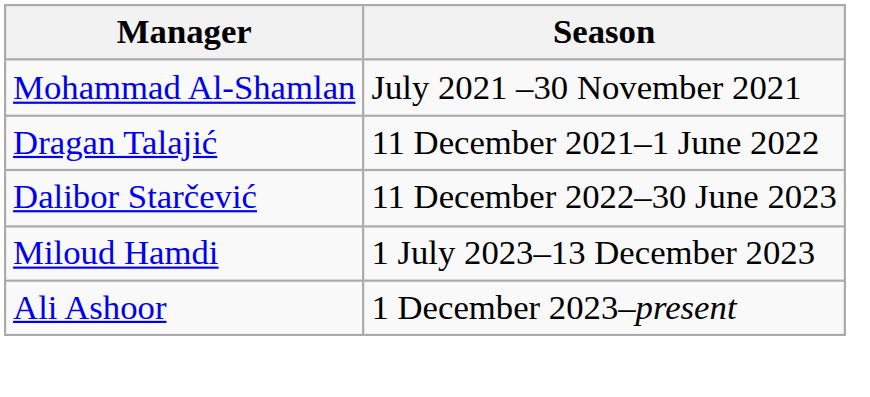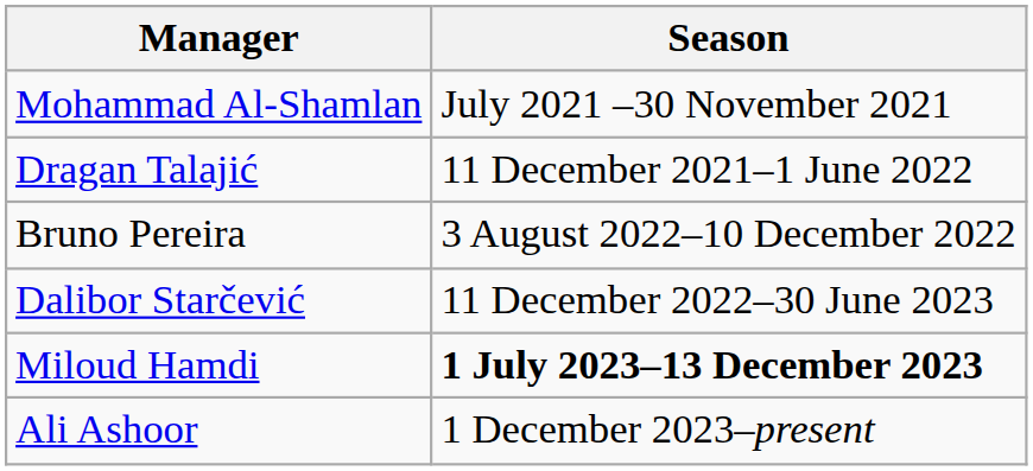+ row: Bruno Pereira | 3 August 2022–10 December 2022
Miloud Hamdi | Season: normal -> bold
